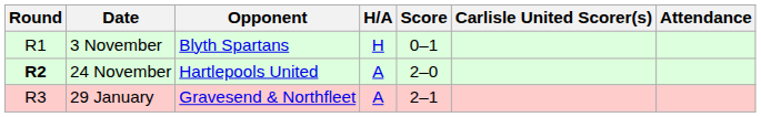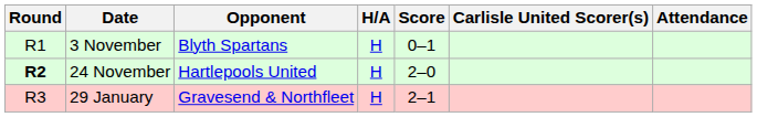24 November | H/A: A -> H
29 January | H/A: A -> H
